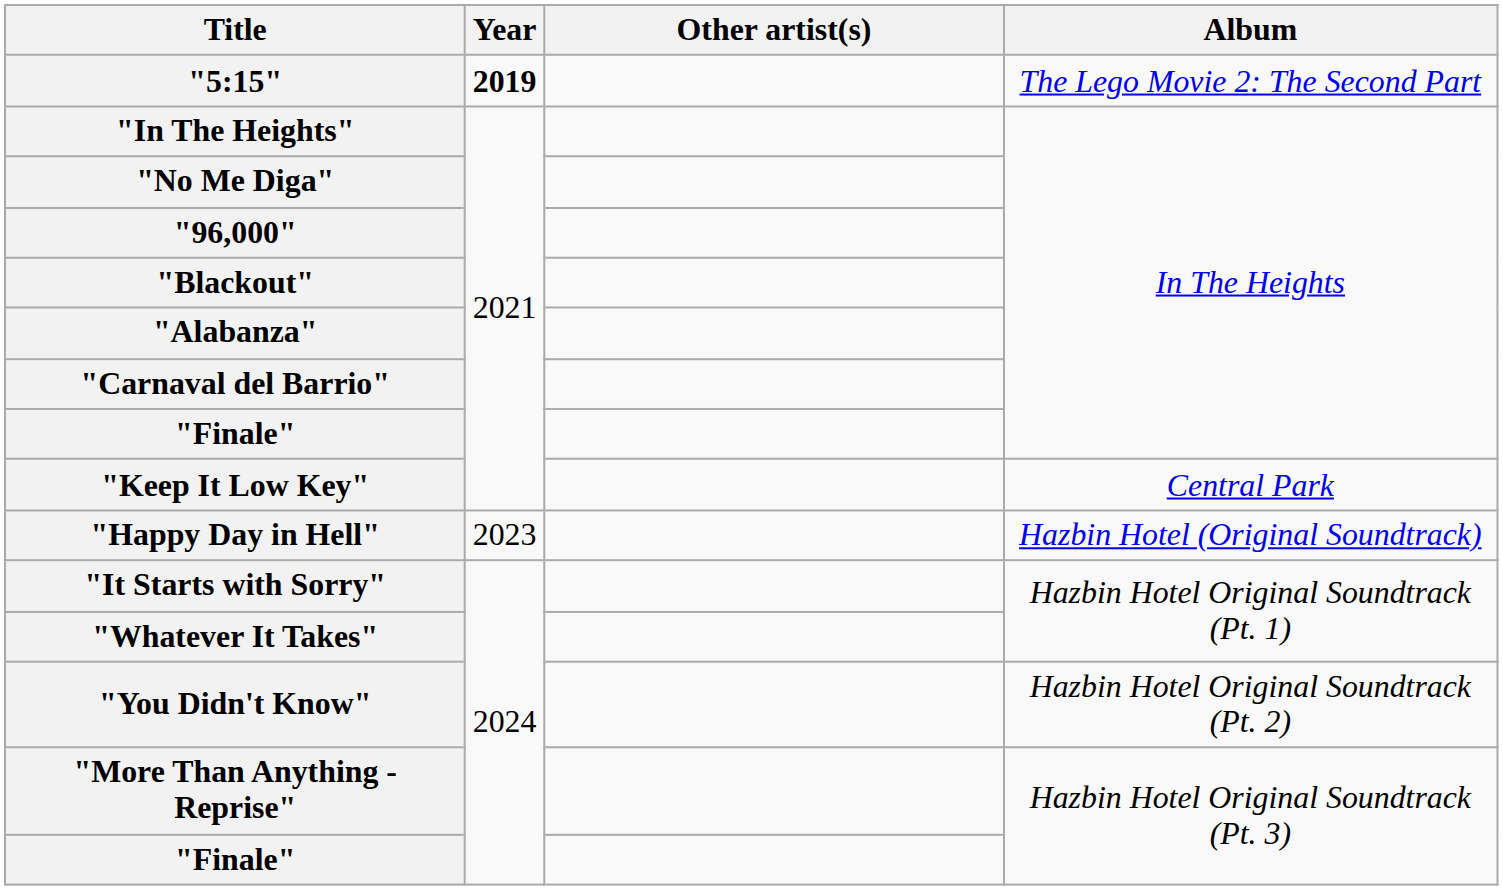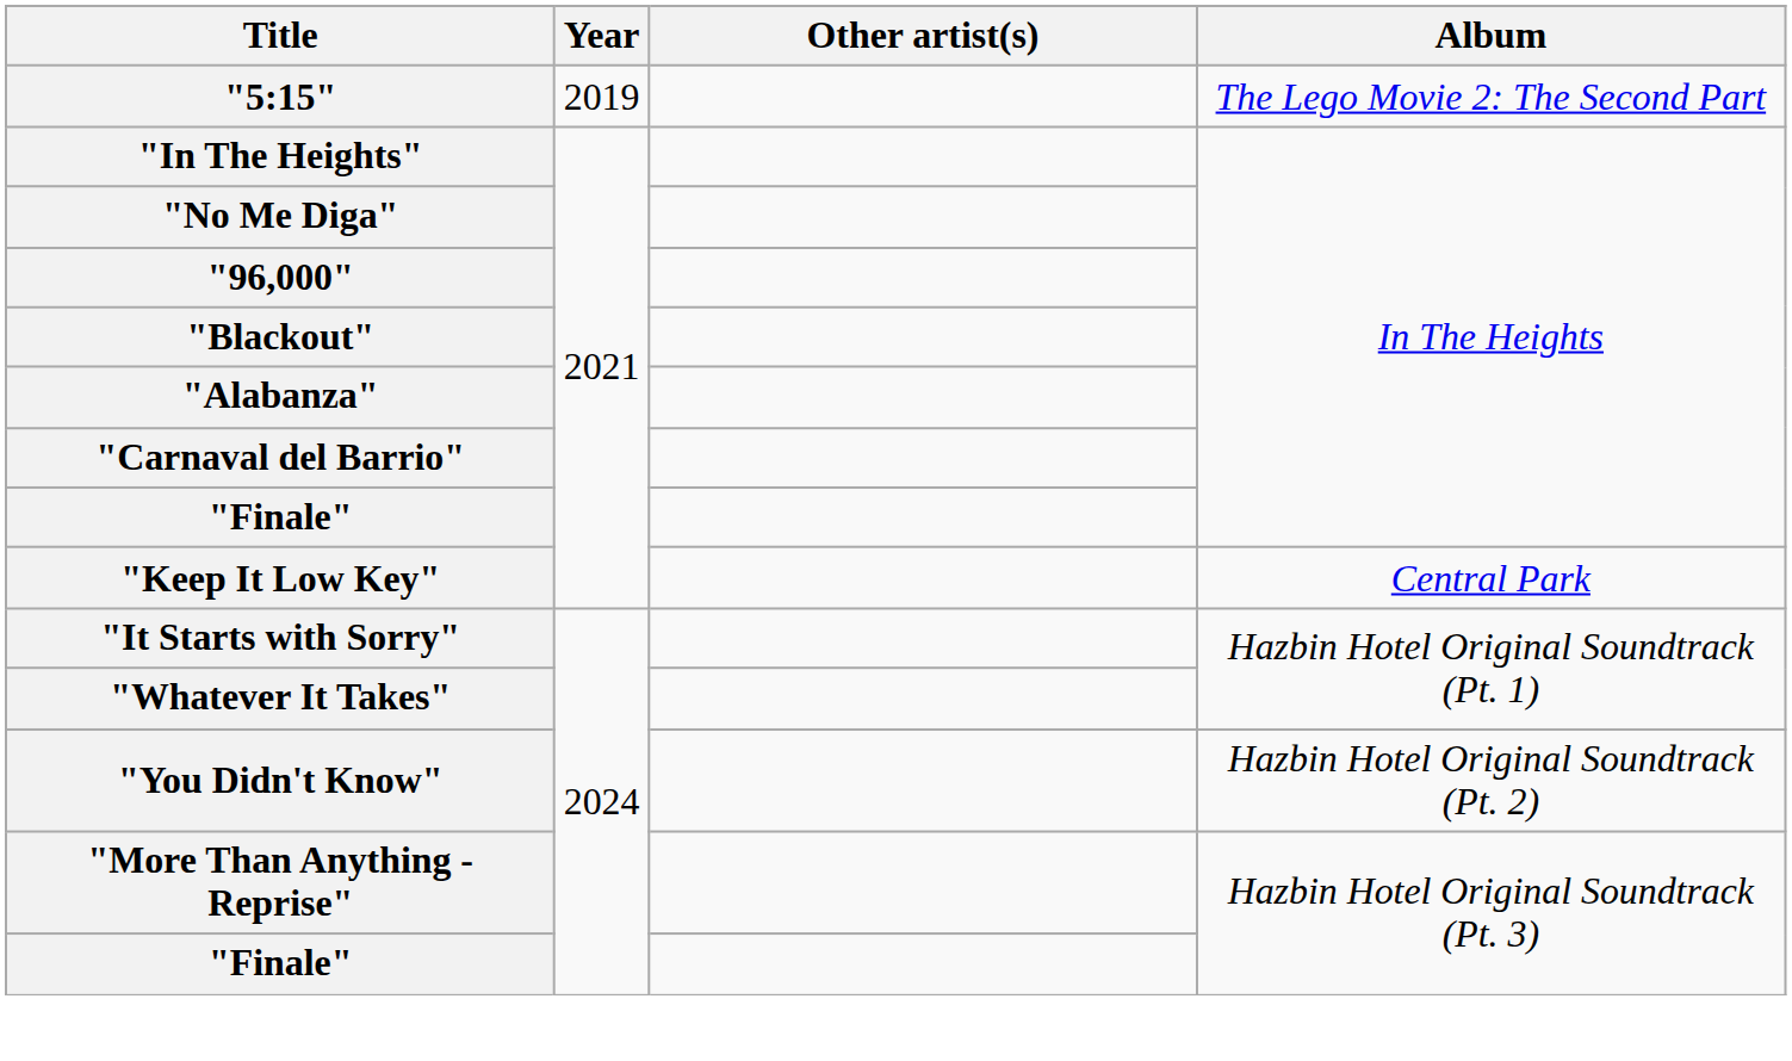"5:15" | Year: bold -> normal
- row: "Happy Day in Hell" | 2023 | Hazbin Hotel (Original Soundtrack)
